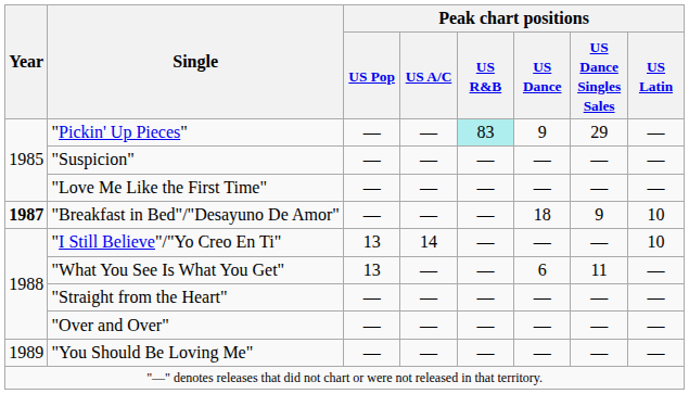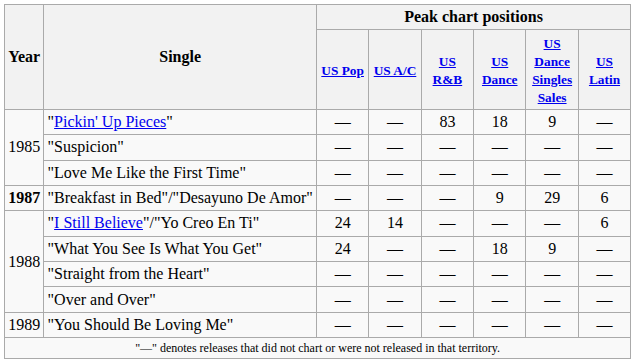"Pickin' Up Pieces" | Peak chart positions / US R&B: paleturquoise background -> no background
"Pickin' Up Pieces" | Peak chart positions / US Dance: 9 -> 18
"Pickin' Up Pieces" | Peak chart positions / US Dance Singles Sales: 29 -> 9
"Breakfast in Bed"/"Desayuno De Amor" | Peak chart positions / US Dance: 18 -> 9
"Breakfast in Bed"/"Desayuno De Amor" | Peak chart positions / US Dance Singles Sales: 9 -> 29
"Breakfast in Bed"/"Desayuno De Amor" | Peak chart positions / US Latin: 10 -> 6
"I Still Believe"/"Yo Creo En Ti" | Peak chart positions / US Pop: 13 -> 24
"I Still Believe"/"Yo Creo En Ti" | Peak chart positions / US Latin: 10 -> 6
"What You See Is What You Get" | Peak chart positions / US Pop: 13 -> 24
"What You See Is What You Get" | Peak chart positions / US Dance: 6 -> 18
"What You See Is What You Get" | Peak chart positions / US Dance Singles Sales: 11 -> 9
